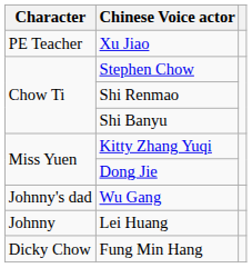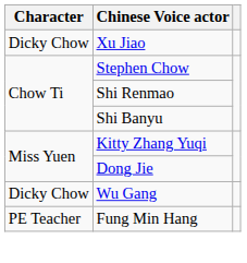Xu Jiao | Character: PE Teacher -> Dicky Chow
Wu Gang | Character: Johnny's dad -> Dicky Chow
- row: Johnny | Lei Huang
Fung Min Hang | Character: Dicky Chow -> PE Teacher
